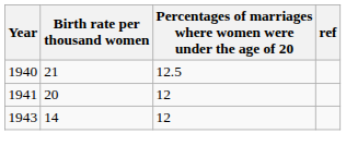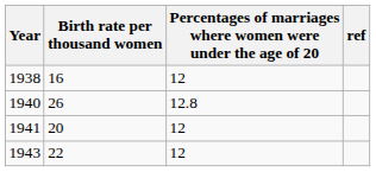+ row: 1938 | 16 | 12
1940 | Birth rate per thousand women: 21 -> 26
1940 | column 3: 12.5 -> 12.8
1943 | Birth rate per thousand women: 14 -> 22
